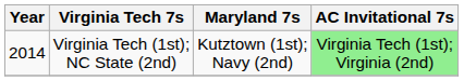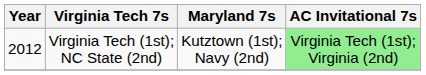Virginia Tech (1st); NC State (2nd) | Year: 2014 -> 2012
